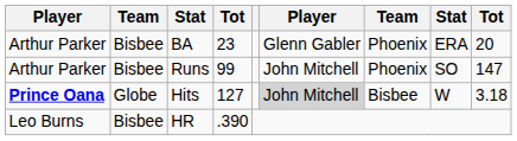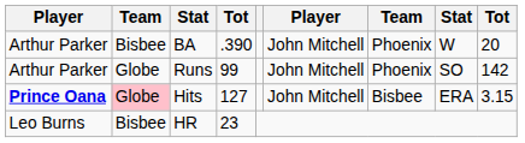BA | column 4: 23 -> .390
BA | column 6: Glenn Gabler -> John Mitchell
BA | column 8: ERA -> W
Runs | column 2: Bisbee -> Globe
Runs | column 9: 147 -> 142
Hits | column 2: no background -> pink background
Hits | column 6: lightgrey background -> no background
Hits | column 8: W -> ERA
Hits | column 9: 3.18 -> 3.15
HR | column 4: .390 -> 23
